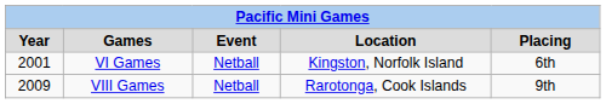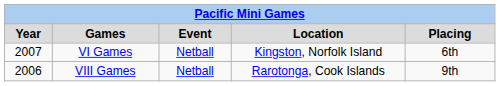VI Games | Year: 2001 -> 2007
VIII Games | Year: 2009 -> 2006
